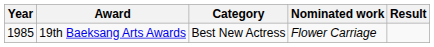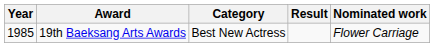columns swapped: Nominated work <-> Result
